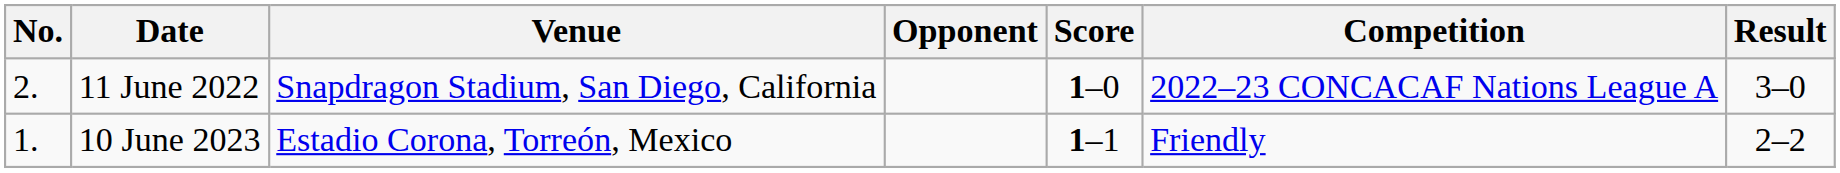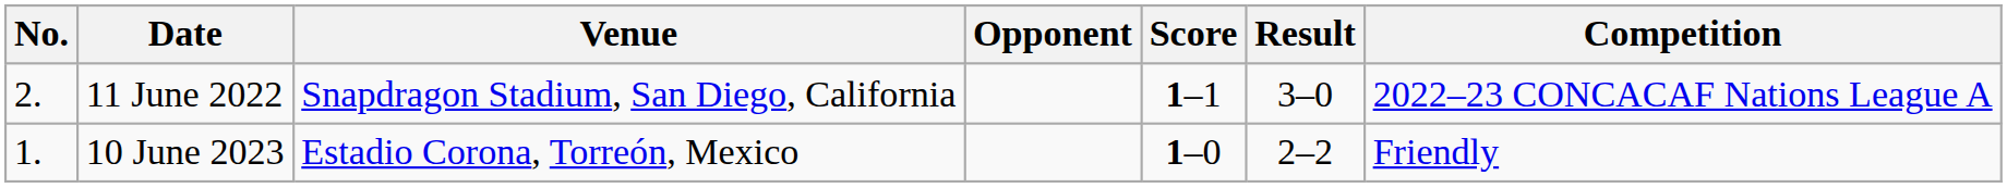columns swapped: Result <-> Competition
11 June 2022 | Score: 1–0 -> 1–1
10 June 2023 | Score: 1–1 -> 1–0
